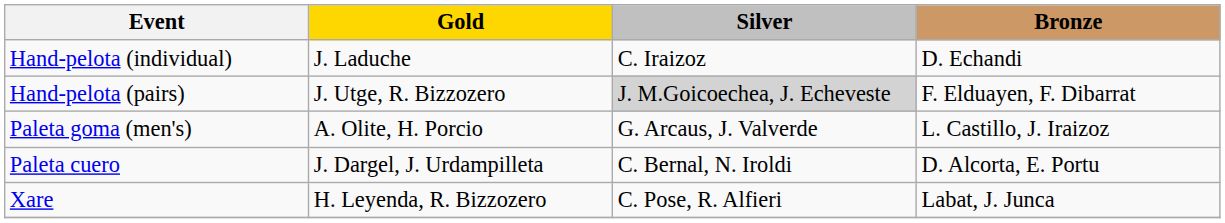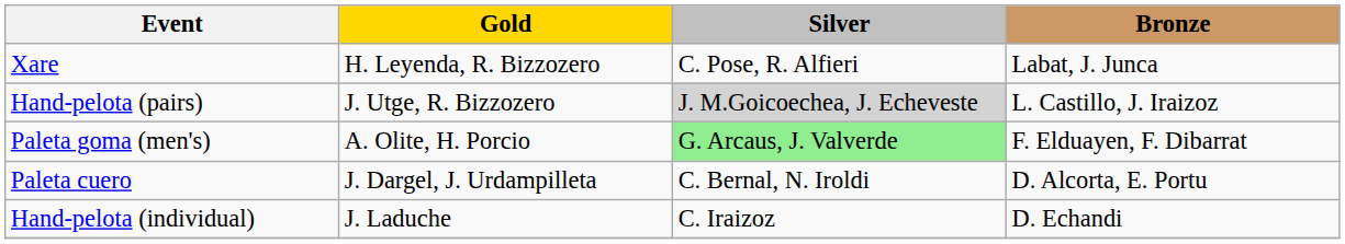rows swapped: Hand-pelota (individual) <-> Xare
Hand-pelota (pairs) | Bronze: F. Elduayen, F. Dibarrat -> L. Castillo, J. Iraizoz
Paleta goma (men's) | Silver: no background -> lightgreen background
Paleta goma (men's) | Bronze: L. Castillo, J. Iraizoz -> F. Elduayen, F. Dibarrat
